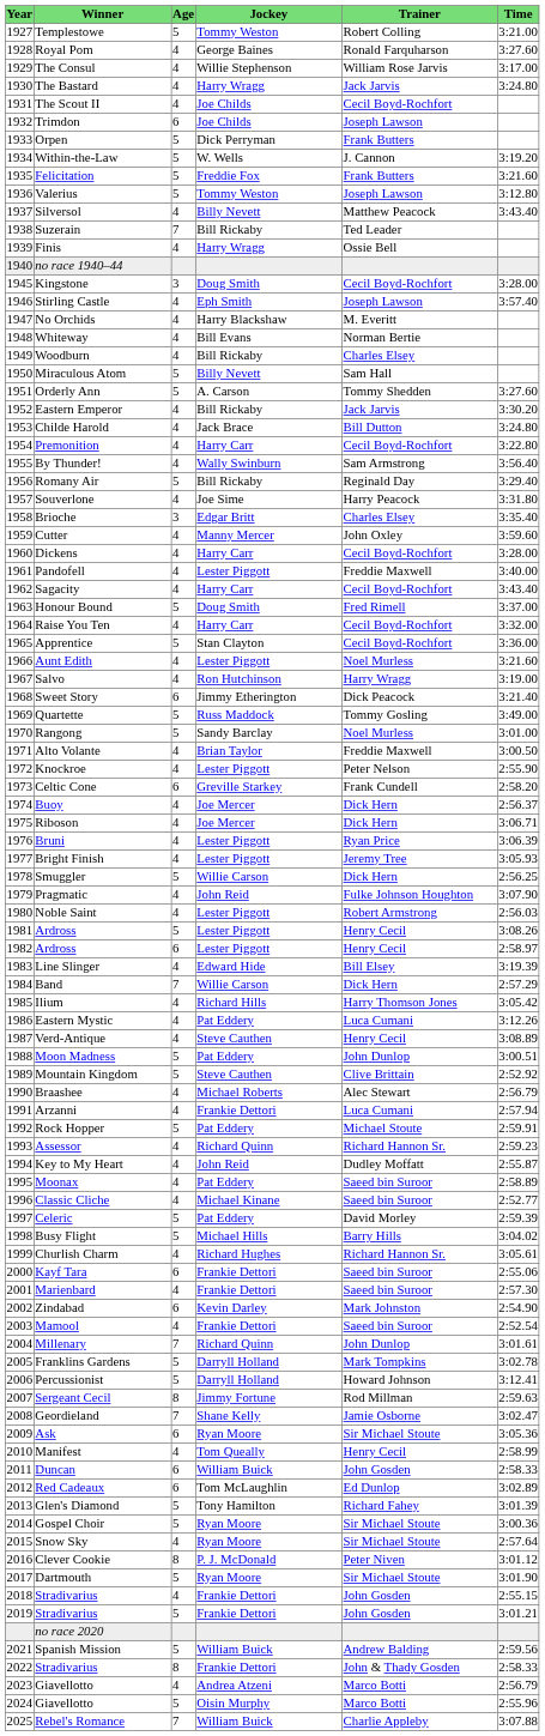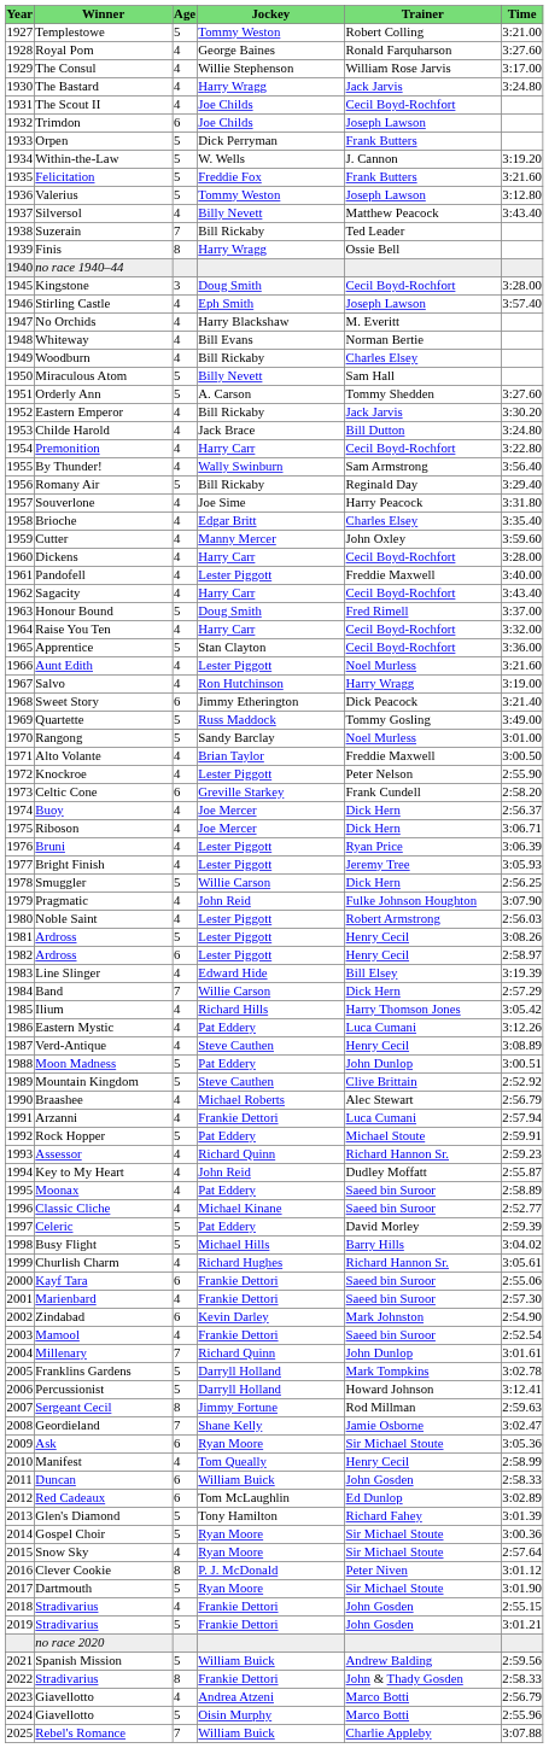Finis | Age: 4 -> 8
Brioche | Age: 3 -> 4
